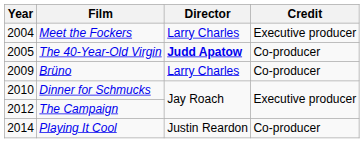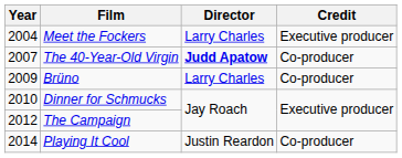The 40-Year-Old Virgin | Year: 2005 -> 2007
